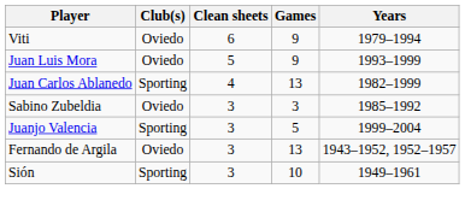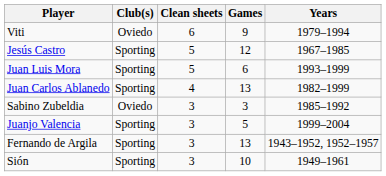+ row: Jesús Castro | Sporting | 5 | 12 | 1967–1985
Juan Luis Mora | Club(s): Oviedo -> Sporting
Juan Luis Mora | Games: 9 -> 6
Fernando de Argila | Club(s): Oviedo -> Sporting
